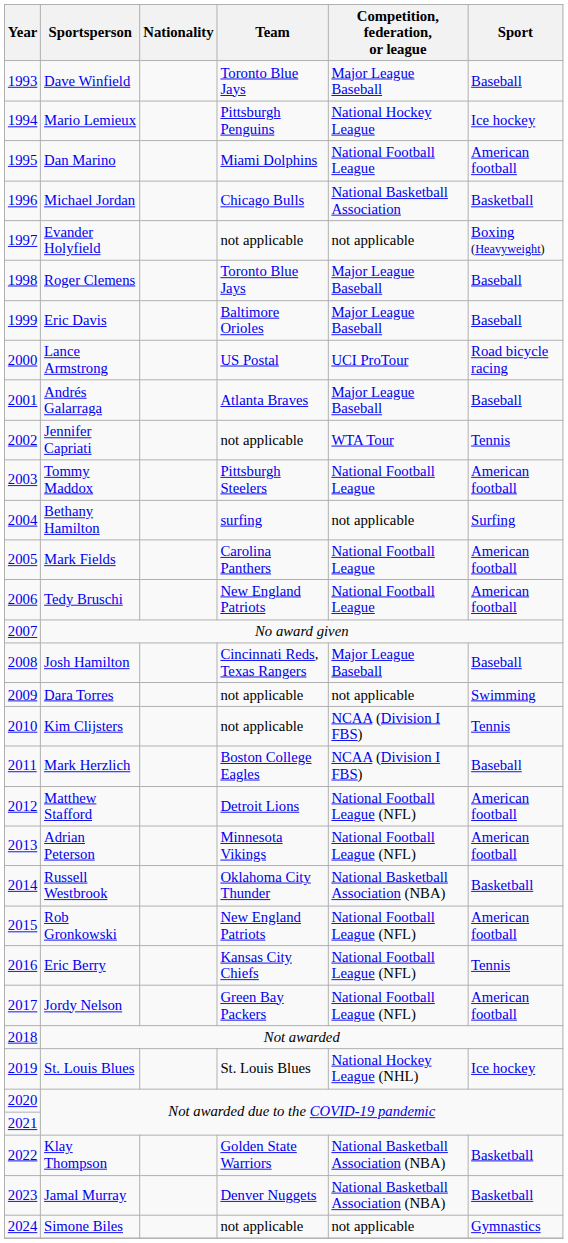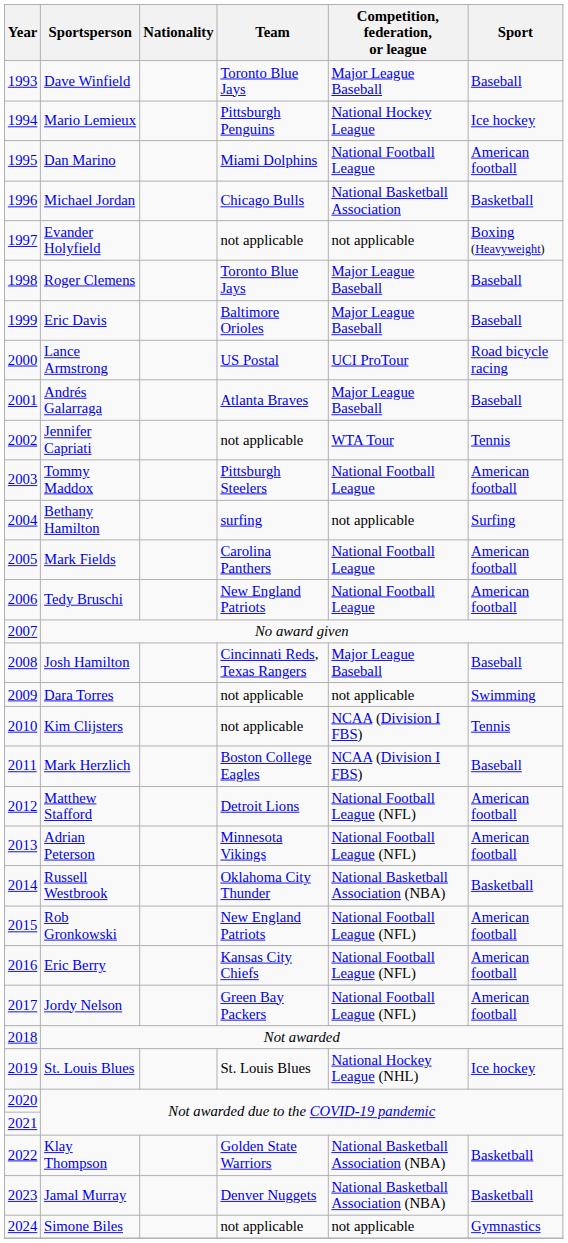Eric Berry | Sport: Tennis -> American football
